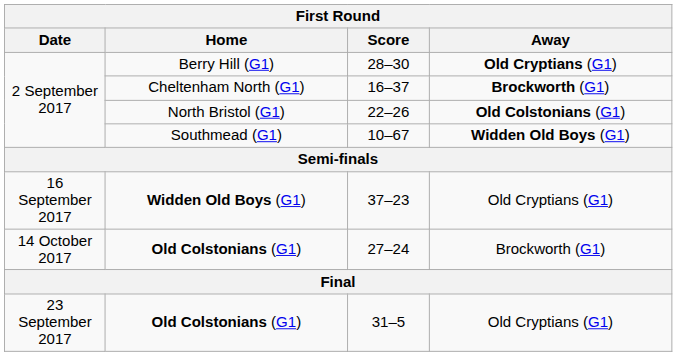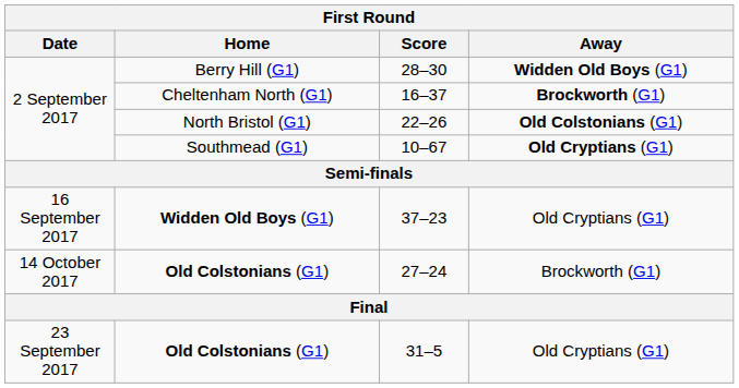28–30 | Away: Old Cryptians (G1) -> Widden Old Boys (G1)
10–67 | Away: Widden Old Boys (G1) -> Old Cryptians (G1)
